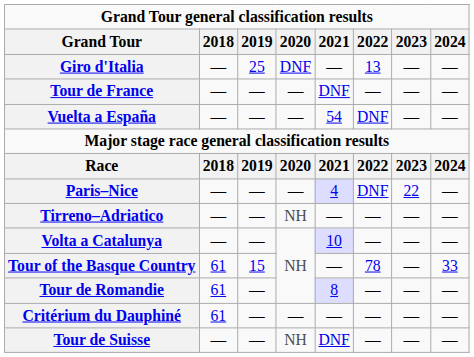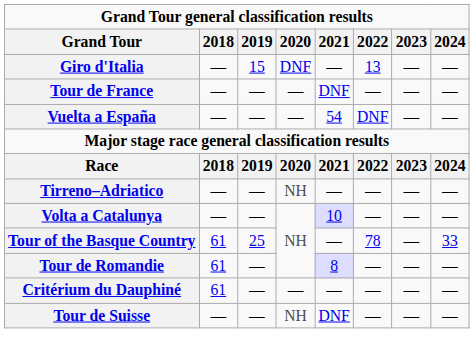Giro d'Italia | 2019: 25 -> 15
- row: Paris–Nice | — | — | — | 4 | DNF | 22 | —
Tour of the Basque Country | 2019: 15 -> 25
